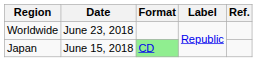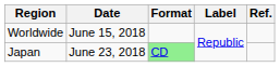Worldwide | Date: June 23, 2018 -> June 15, 2018
Japan | Date: June 15, 2018 -> June 23, 2018
